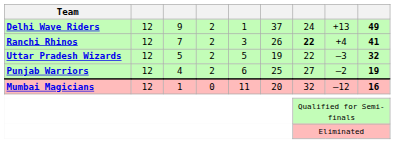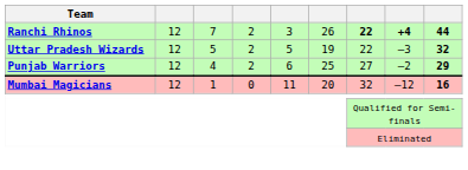- row: Delhi Wave Riders | 12 | 9 | 2 | 1 | 37 | 24 | +13 | 49
Ranchi Rhinos | column 8: normal -> bold
Ranchi Rhinos | column 9: 41 -> 44
Punjab Warriors | column 9: 19 -> 29
